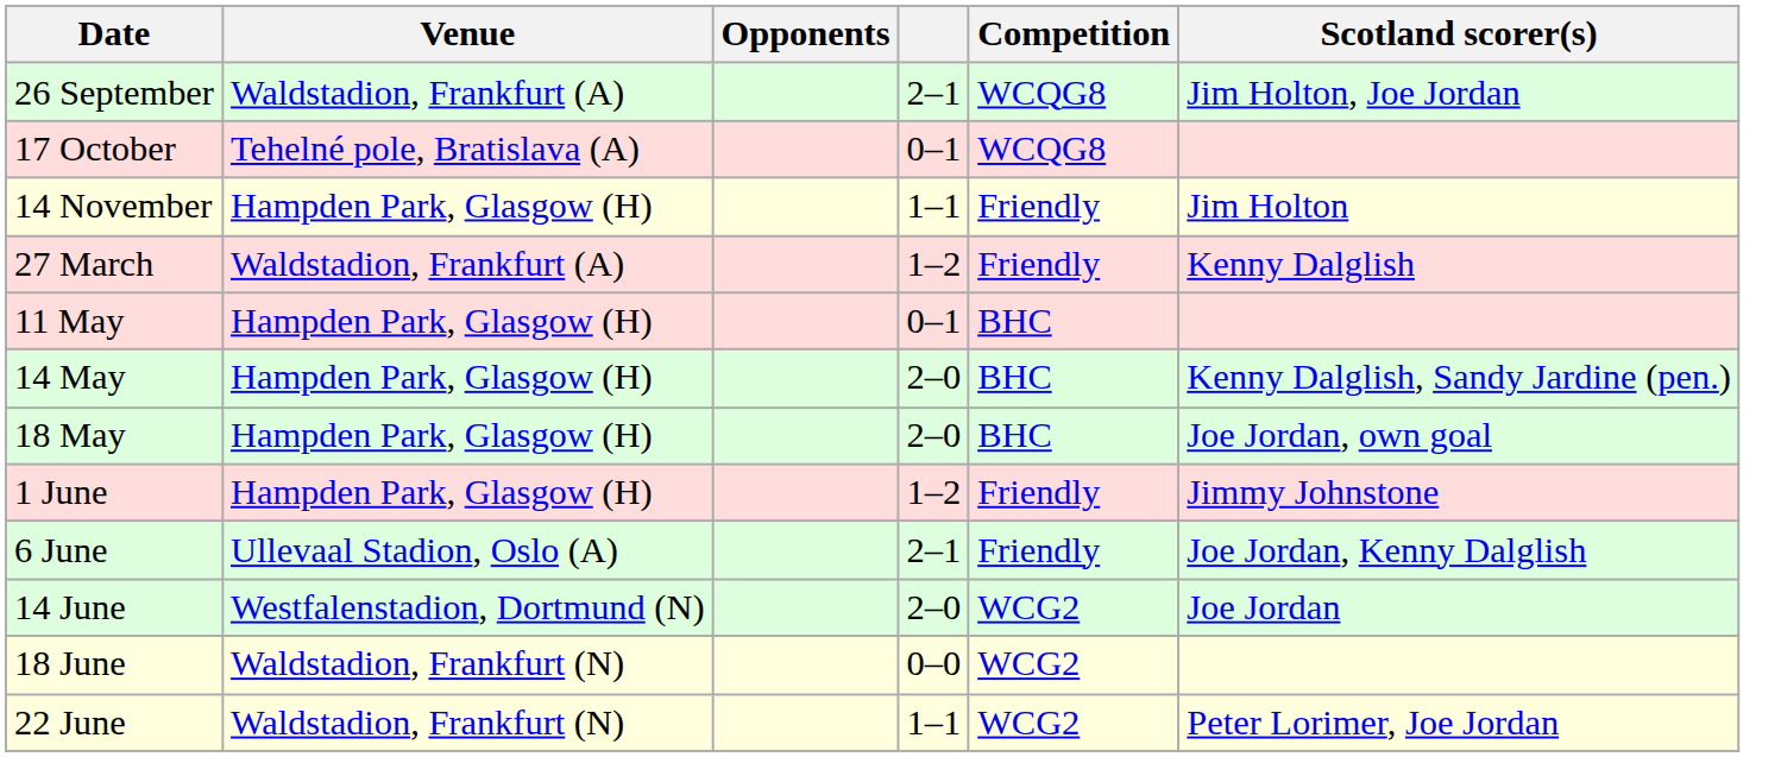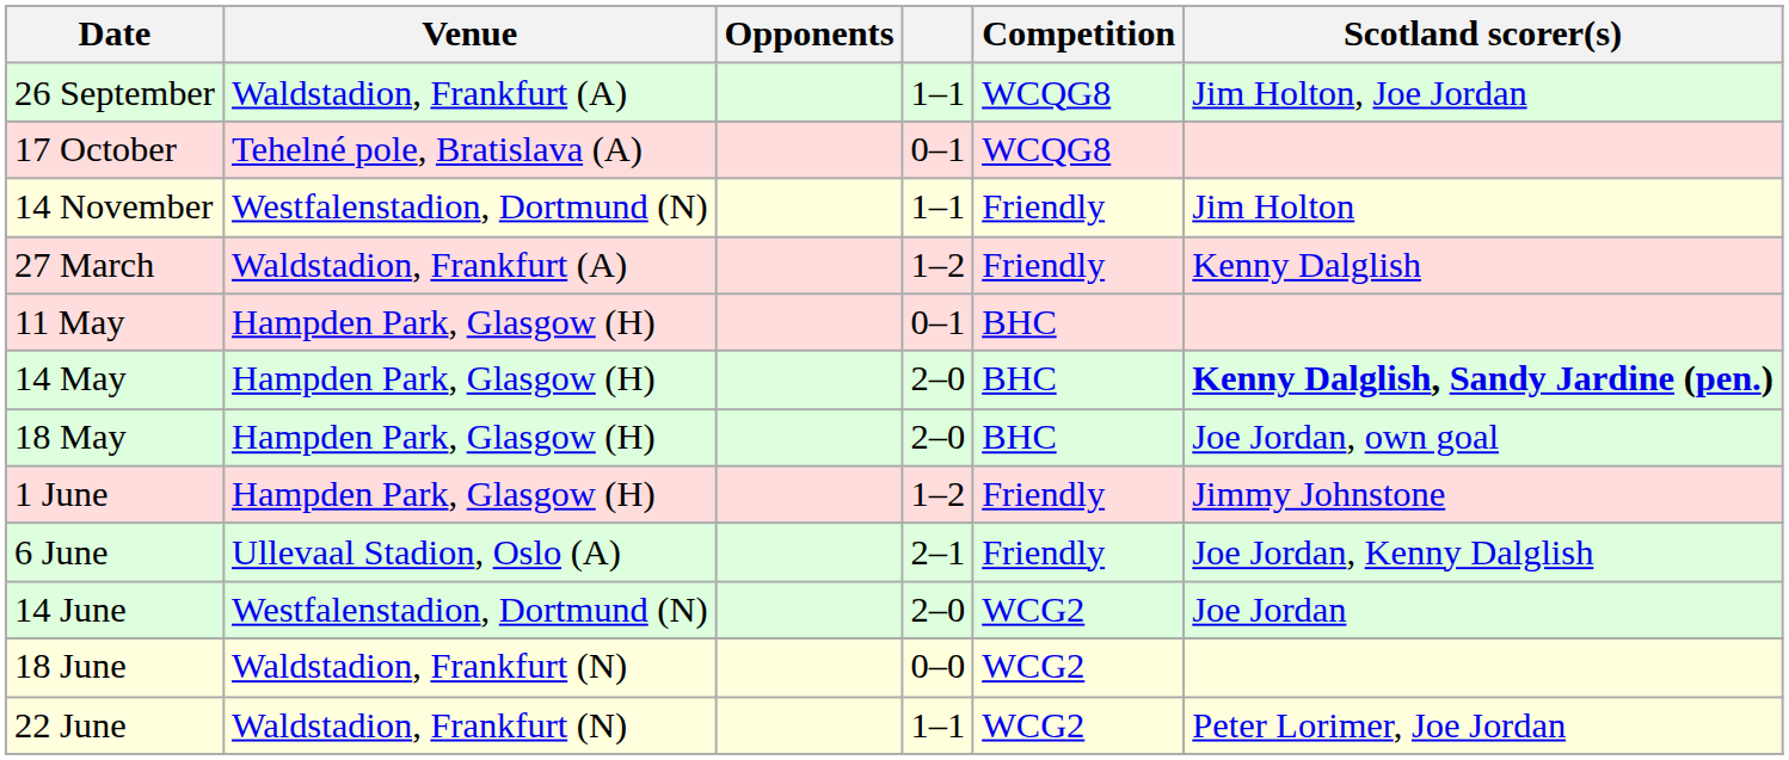26 September | column 4: 2–1 -> 1–1
14 November | Venue: Hampden Park, Glasgow (H) -> Westfalenstadion, Dortmund (N)
14 May | Scotland scorer(s): normal -> bold
